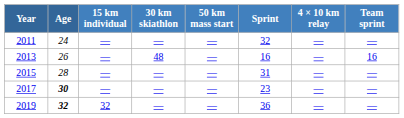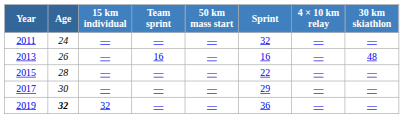columns swapped: 30 km skiathlon <-> Team sprint
2015 | Sprint: 31 -> 22
2017 | Age: bold -> normal
2017 | Sprint: 23 -> 29
